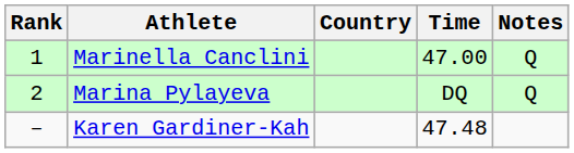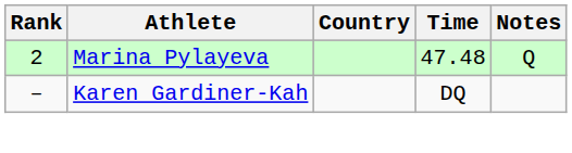- row: 1 | Marinella Canclini | 47.00 | Q
Marina Pylayeva | Time: DQ -> 47.48
Karen Gardiner-Kah | Time: 47.48 -> DQ
